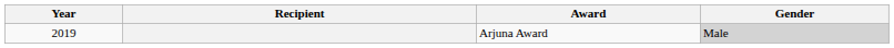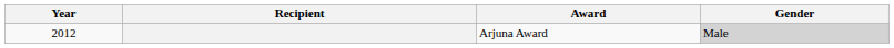Arjuna Award | Year: 2019 -> 2012
